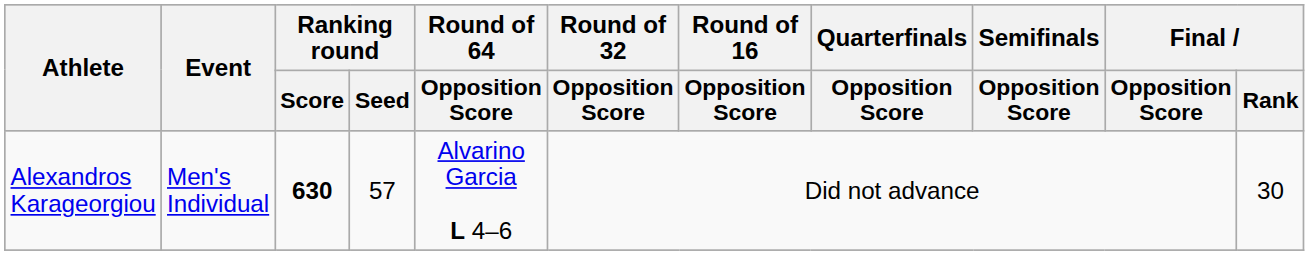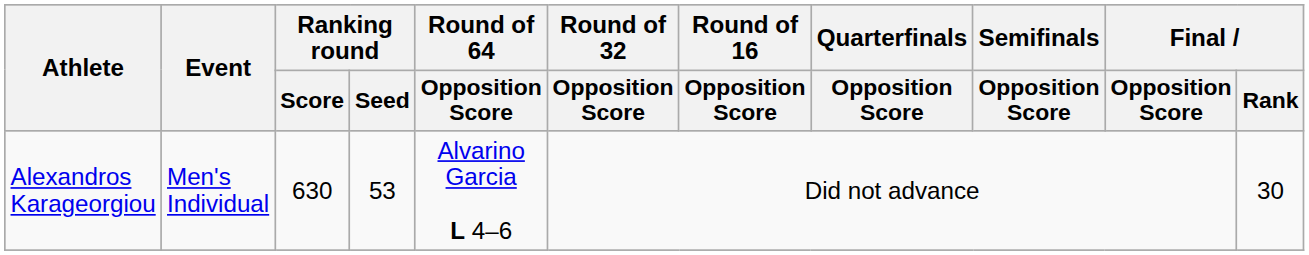Alexandros Karageorgiou | Ranking round / Score: bold -> normal
Alexandros Karageorgiou | Ranking round / Seed: 57 -> 53
